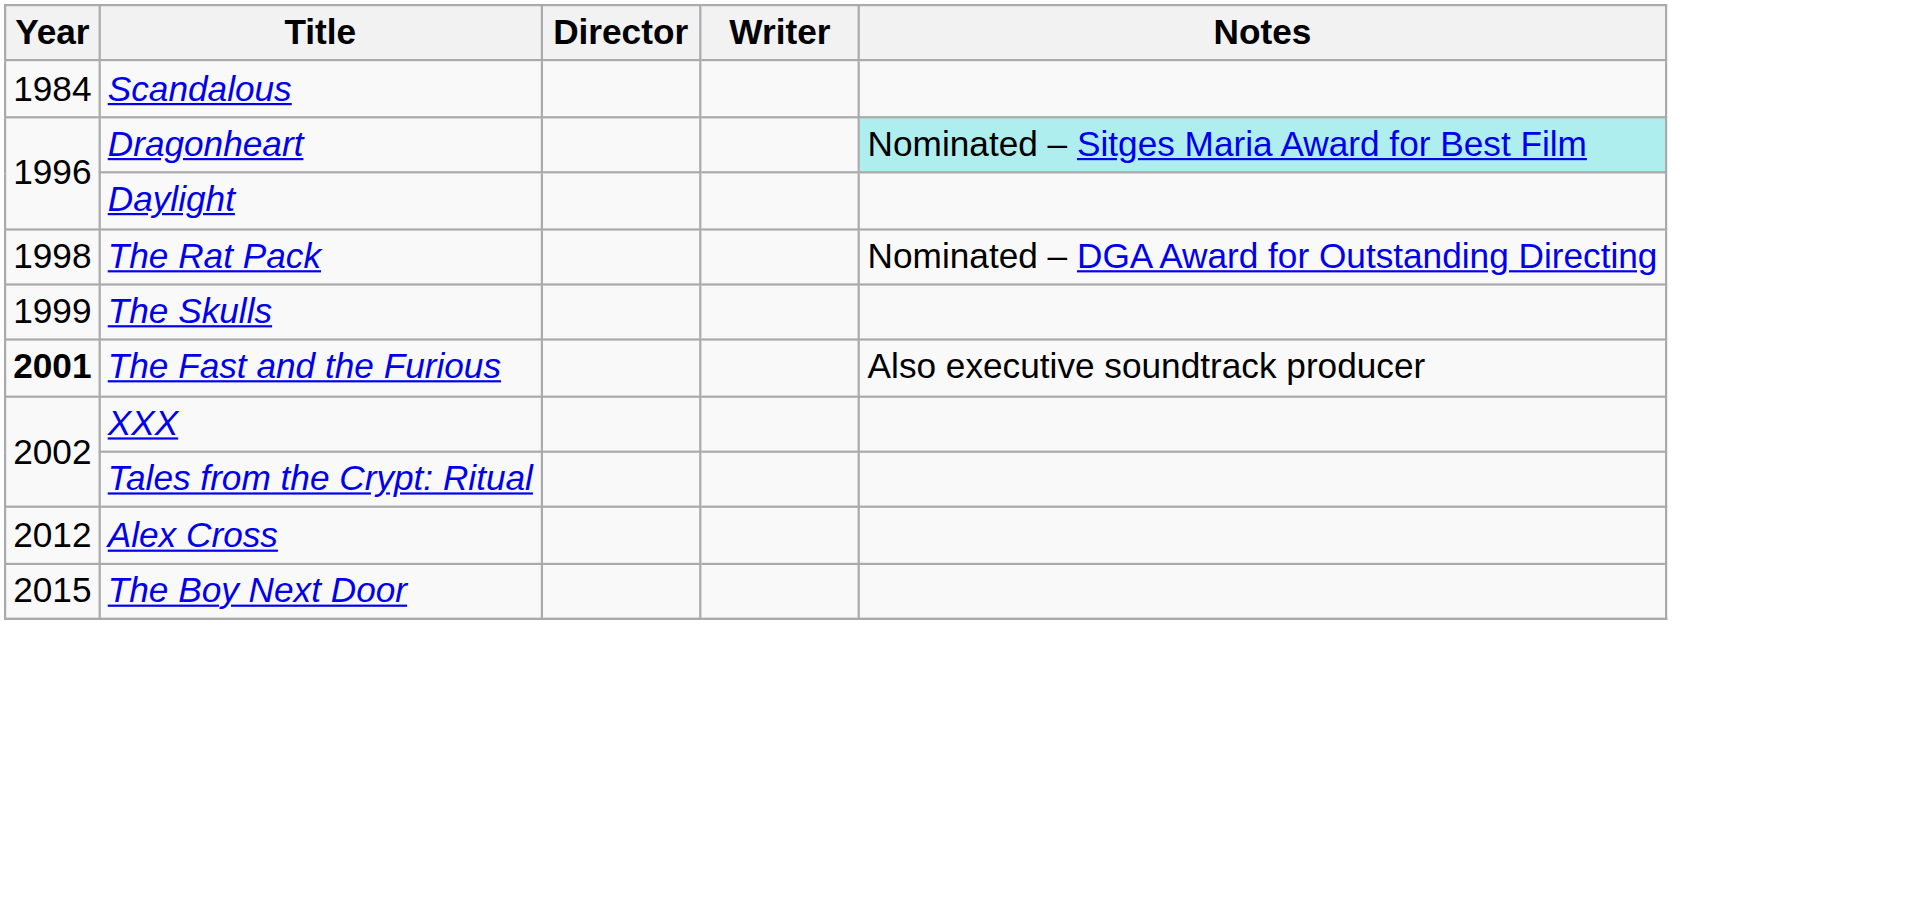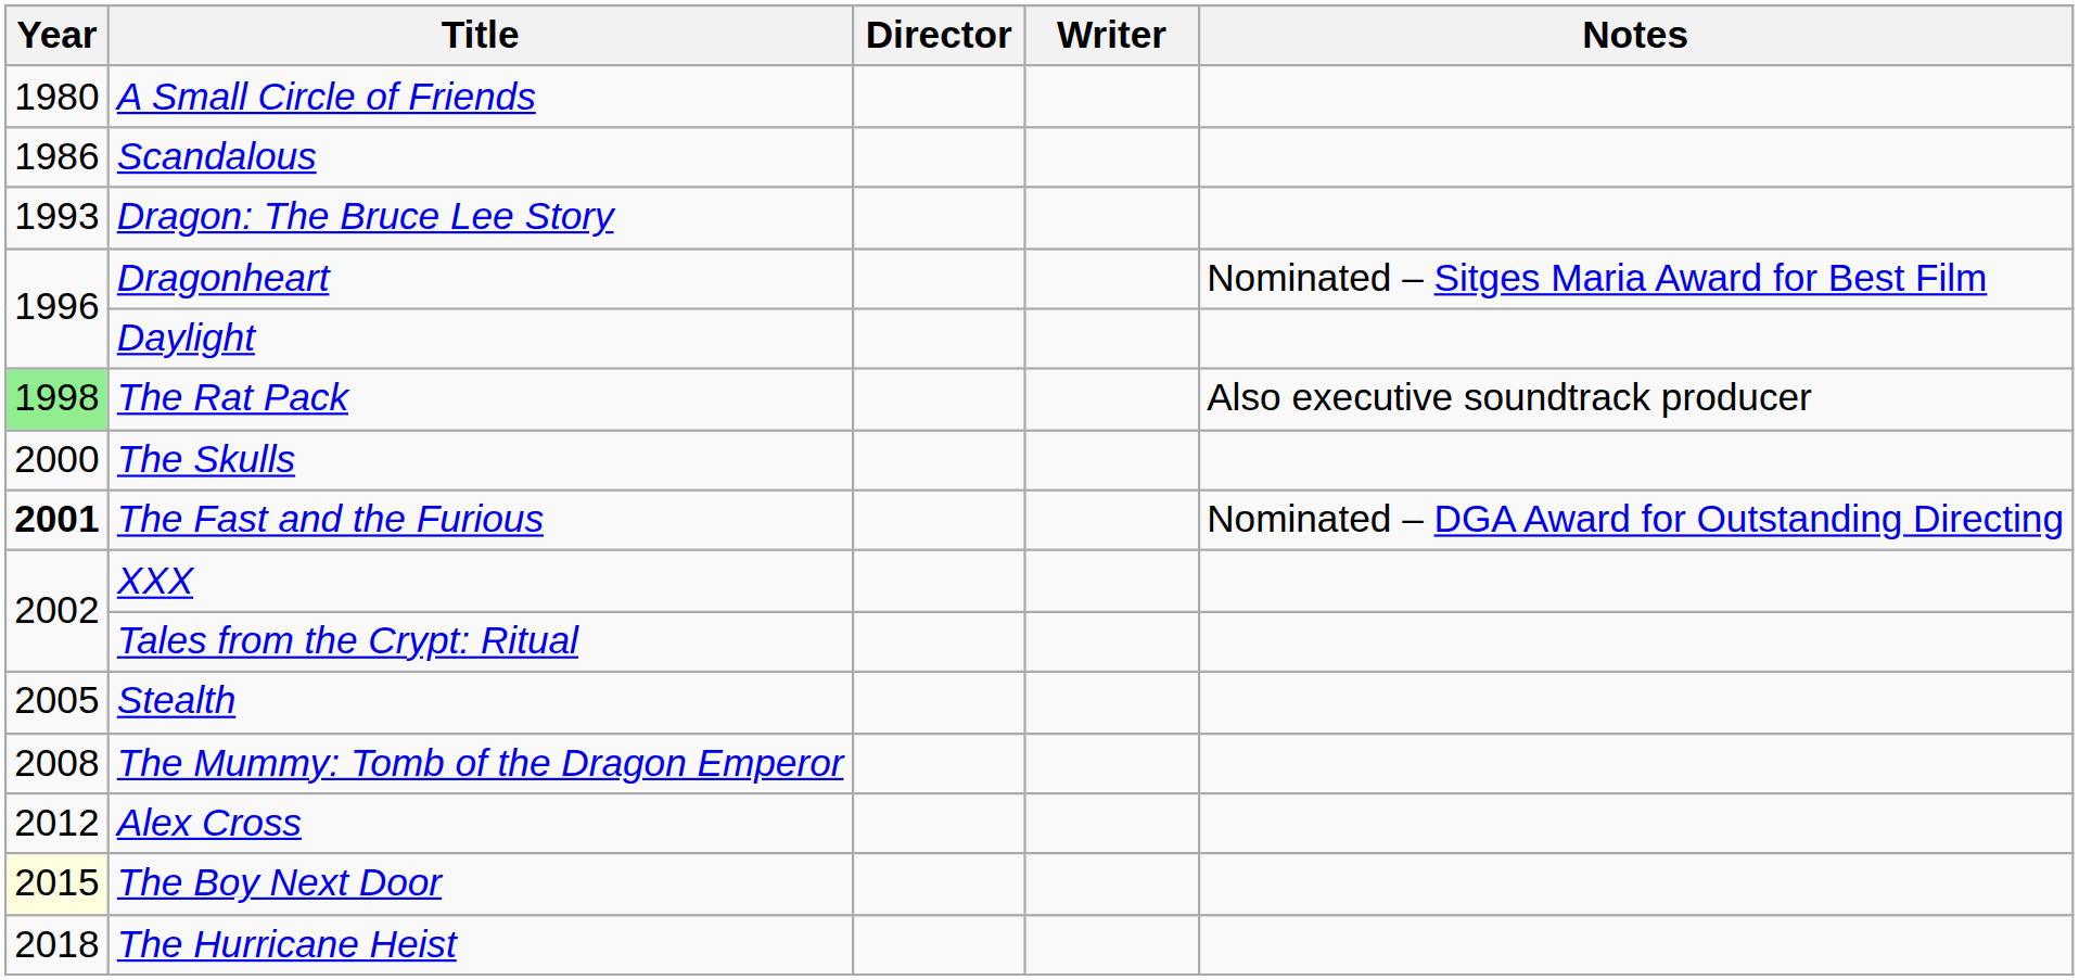+ row: 1980 | A Small Circle of Friends
Scandalous | Year: 1984 -> 1986
+ row: 1993 | Dragon: The Bruce Lee Story
Dragonheart | Notes: paleturquoise background -> no background
The Rat Pack | Year: no background -> lightgreen background
The Rat Pack | Notes: Nominated – DGA Award for Outstanding Directing -> Also executive soundtrack producer
The Skulls | Year: 1999 -> 2000
The Fast and the Furious | Notes: Also executive soundtrack producer -> Nominated – DGA Award for Outstanding Directing
+ row: 2005 | Stealth
+ row: 2008 | The Mummy: Tomb of the Dragon Emperor
The Boy Next Door | Year: no background -> lightyellow background
+ row: 2018 | The Hurricane Heist
